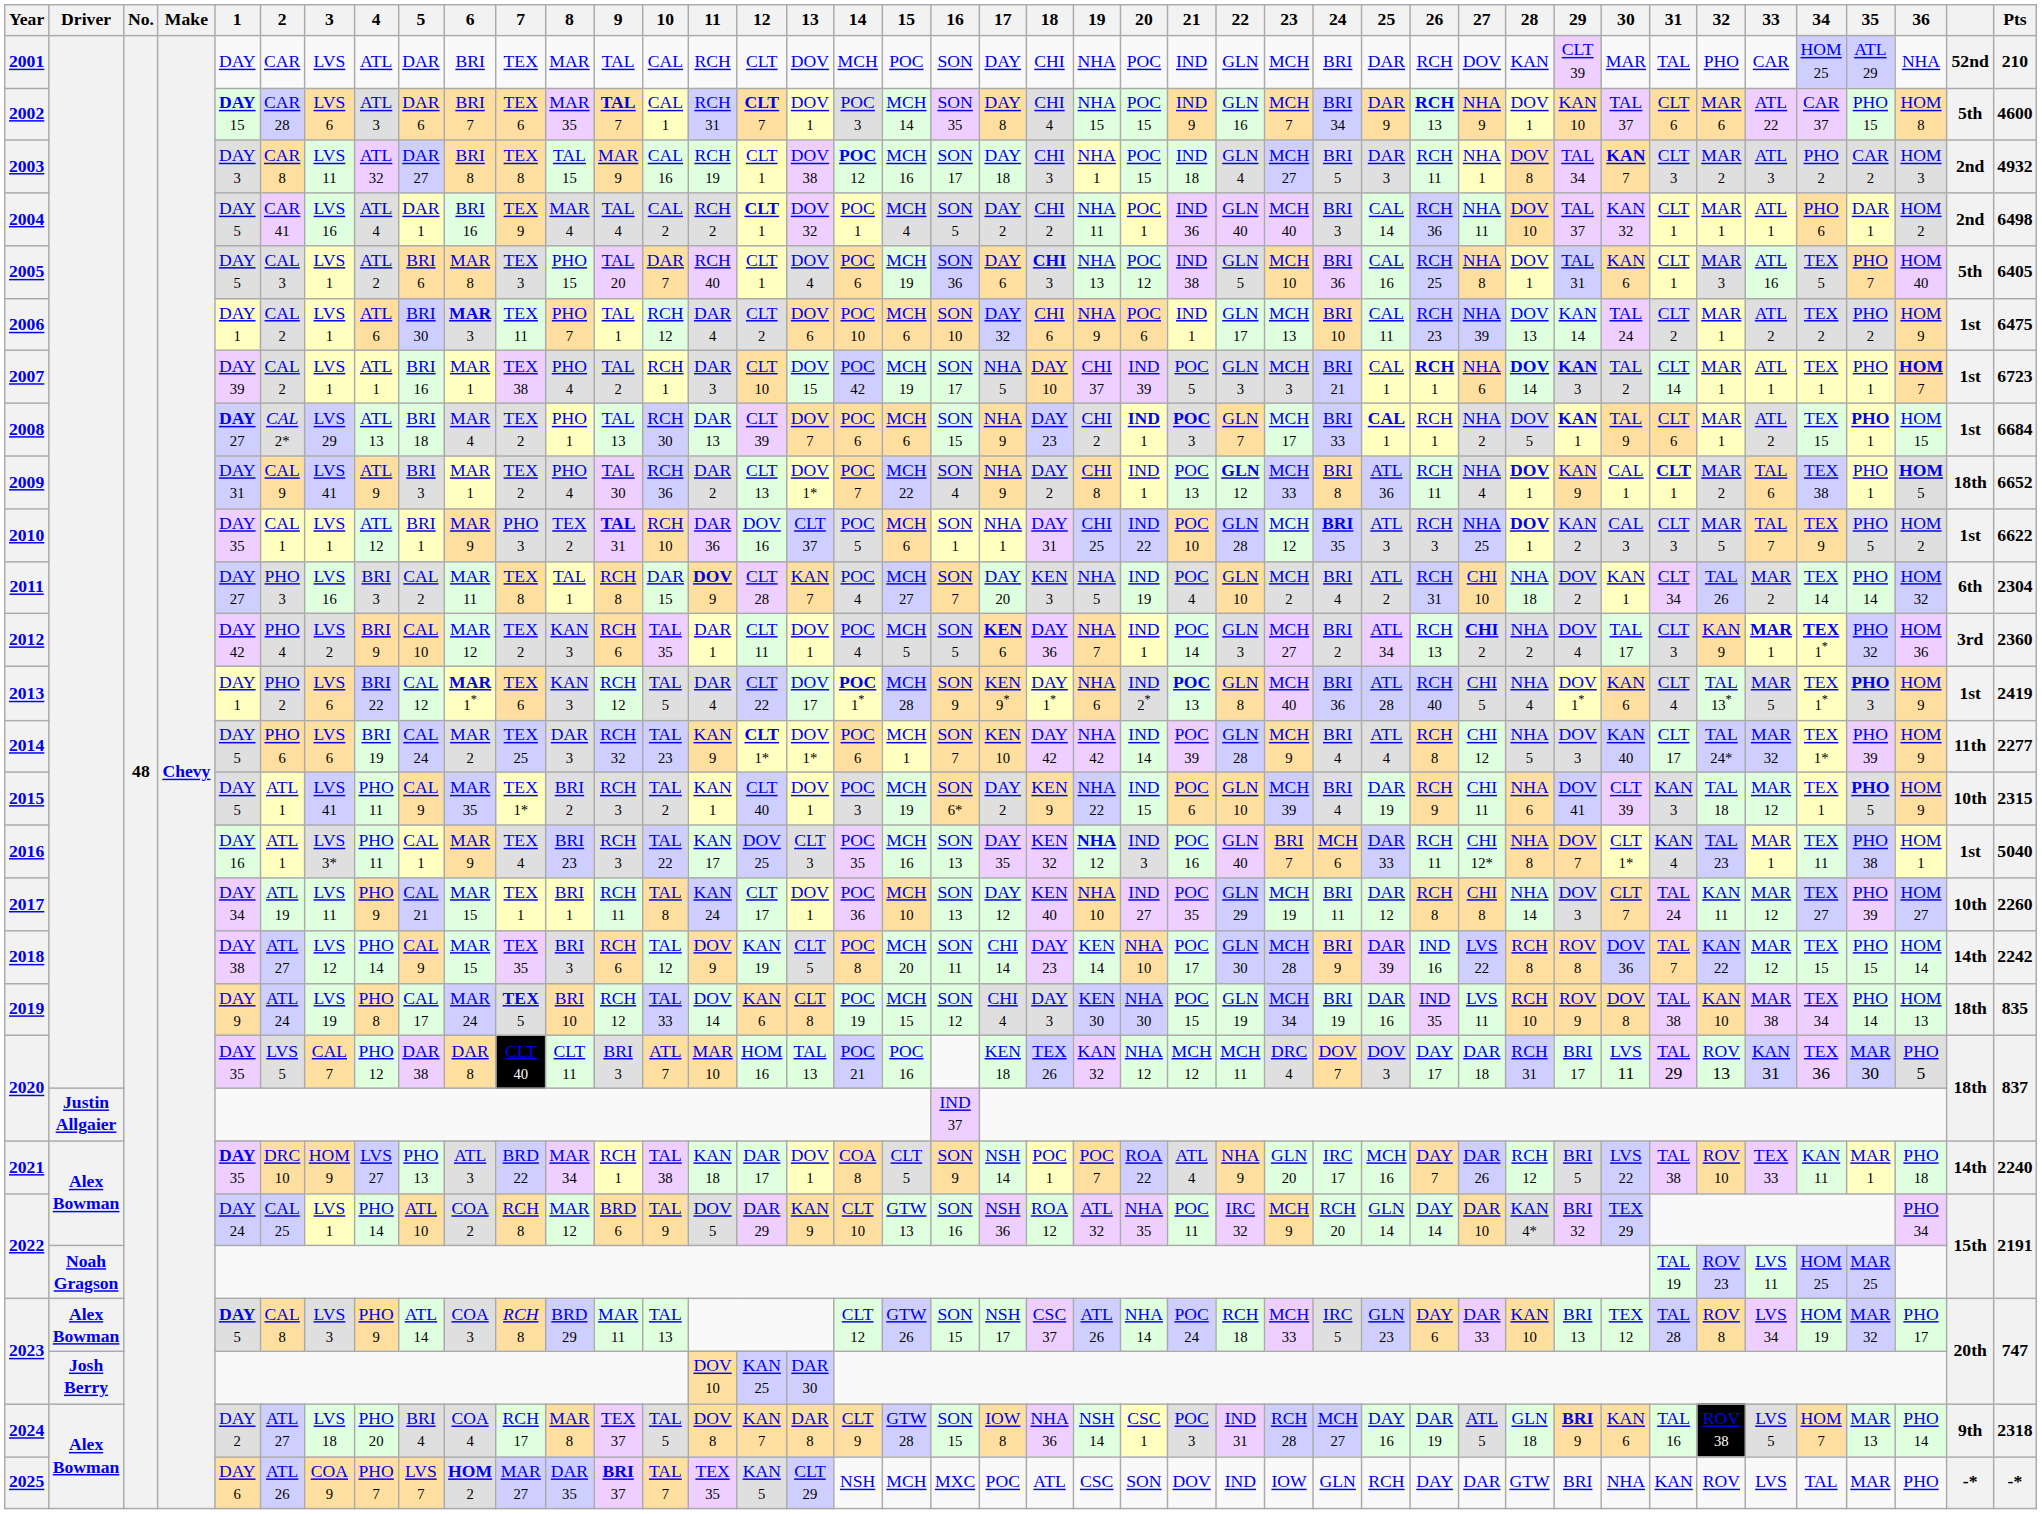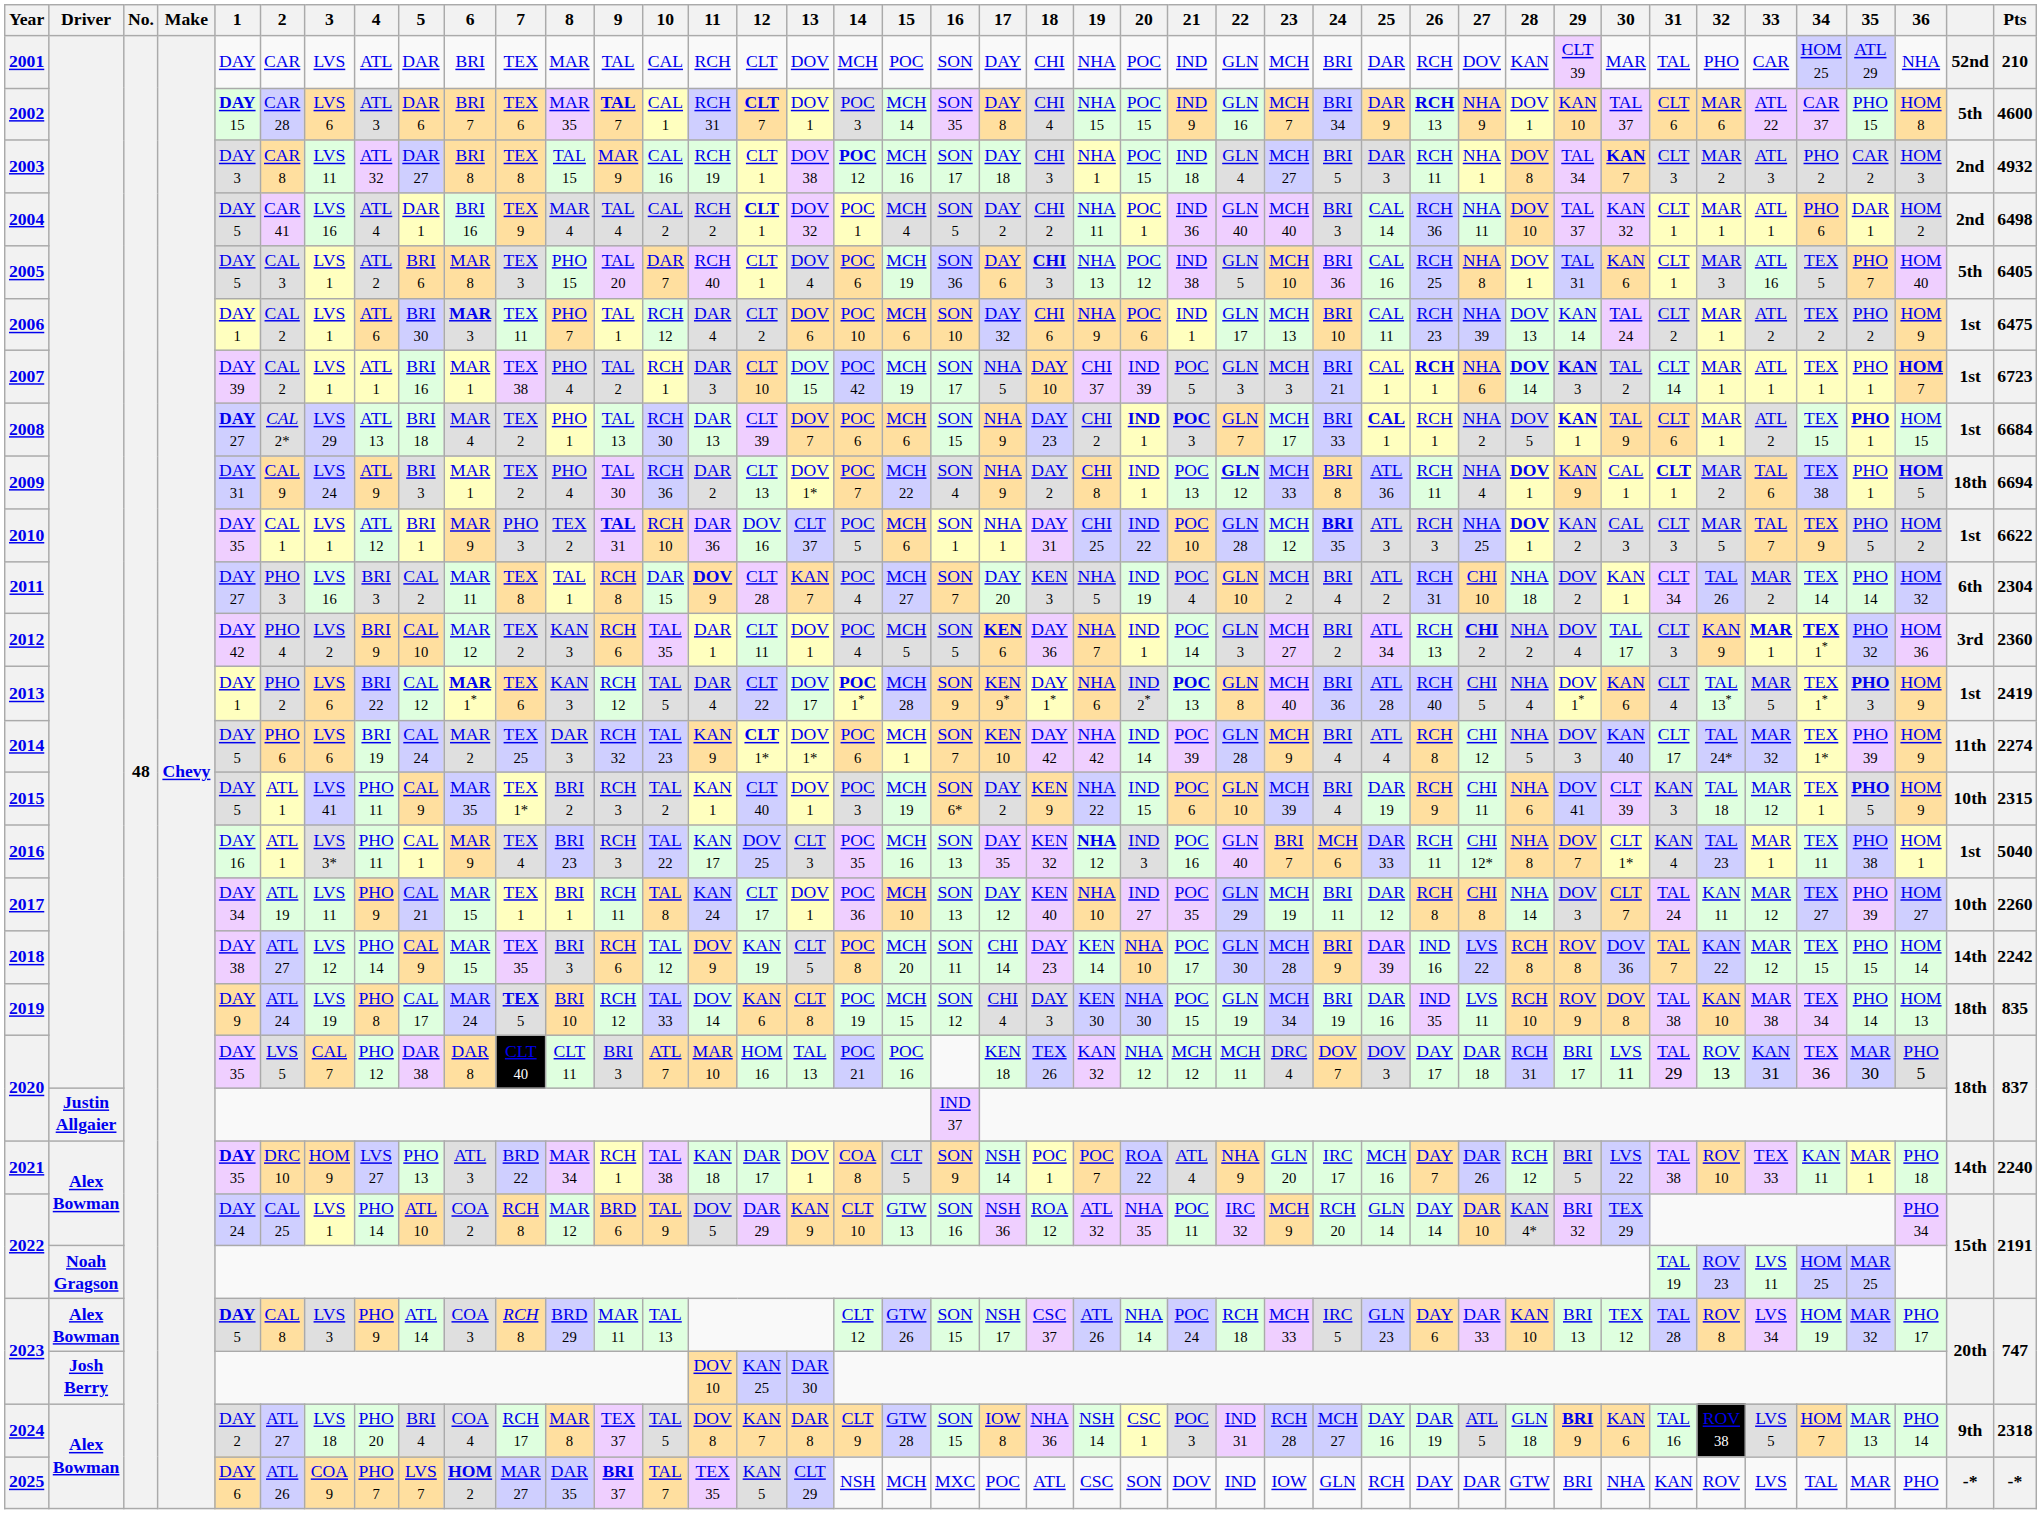2009 | 3: LVS 41 -> LVS 24
2009 | Pts: 6652 -> 6694
2014 | Pts: 2277 -> 2274
